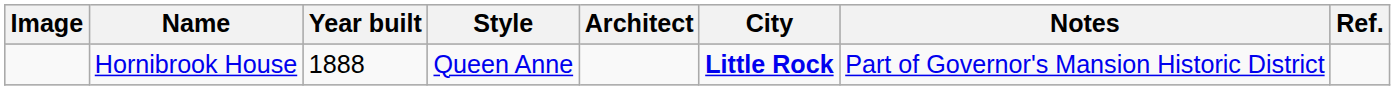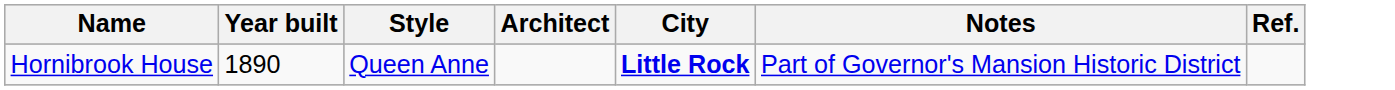- column: Image
Hornibrook House | Year built: 1888 -> 1890
